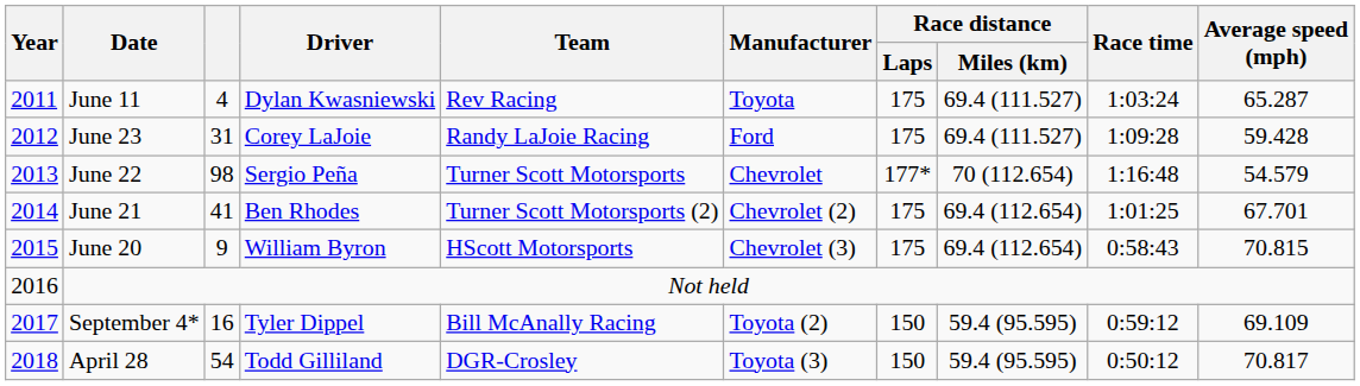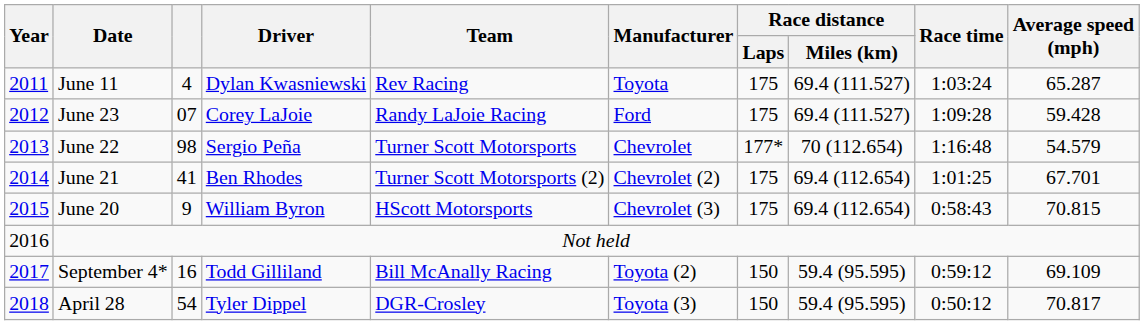June 23 | column 3: 31 -> 07
September 4* | Driver: Tyler Dippel -> Todd Gilliland
April 28 | Driver: Todd Gilliland -> Tyler Dippel
